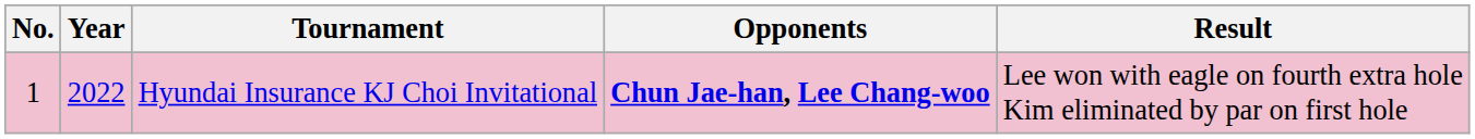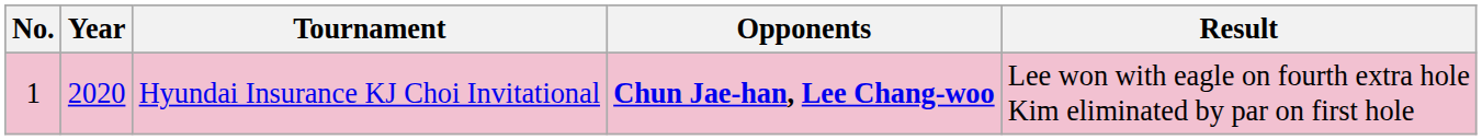Hyundai Insurance KJ Choi Invitational | Year: 2022 -> 2020
